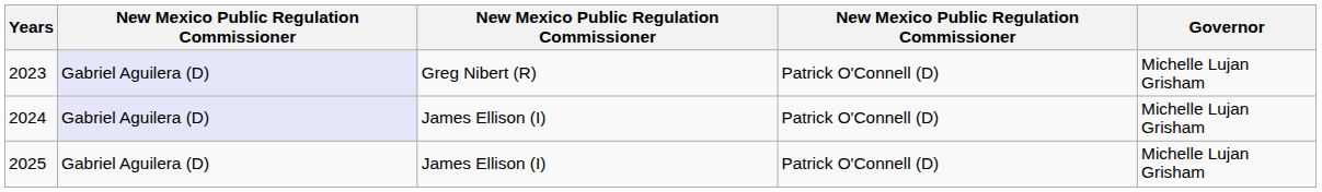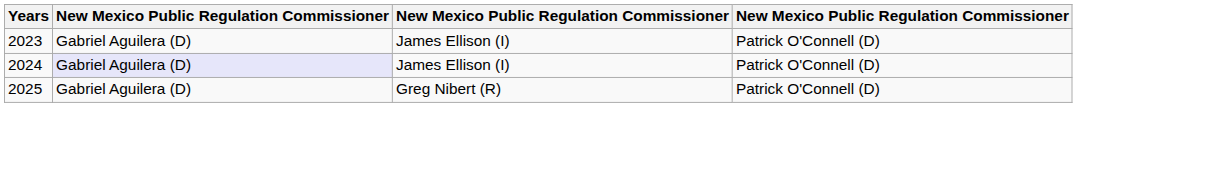- column: Governor | Michelle Lujan Grisham | Michelle Lujan Grisham | Michelle Lujan Grisham
2023 | column 2: lavender background -> no background
2023 | column 3: Greg Nibert (R) -> James Ellison (I)
2025 | column 3: James Ellison (I) -> Greg Nibert (R)
